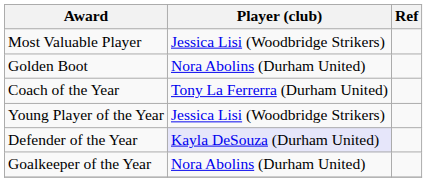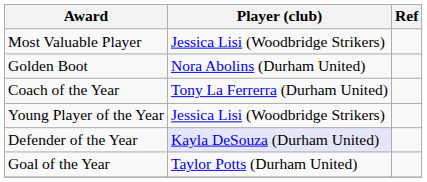- row: Goalkeeper of the Year | Nora Abolins (Durham United)
+ row: Goal of the Year | Taylor Potts (Durham United)
